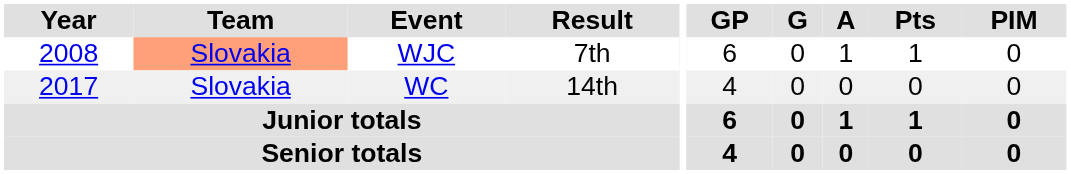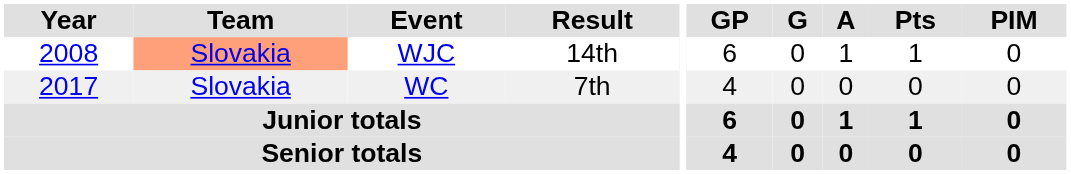WJC | Result: 7th -> 14th
WC | Result: 14th -> 7th
